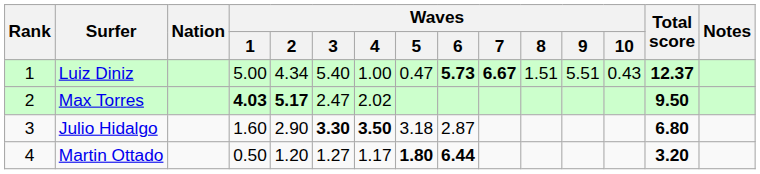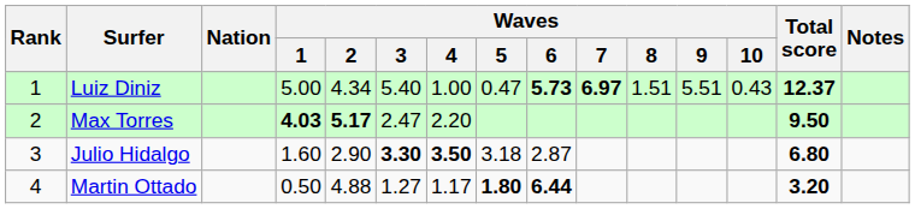Luiz Diniz | Waves / 7: 6.67 -> 6.97
Max Torres | Waves / 4: 2.02 -> 2.20
Martin Ottado | Waves / 2: 1.20 -> 4.88
